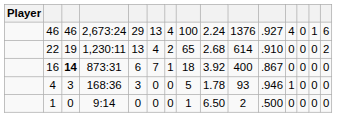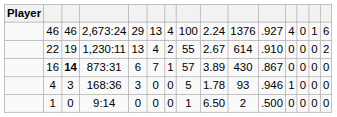22 | column 8: 65 -> 55
22 | column 9: 2.68 -> 2.67
16 | column 8: 18 -> 57
16 | column 9: 3.92 -> 3.89
16 | column 10: 400 -> 430
